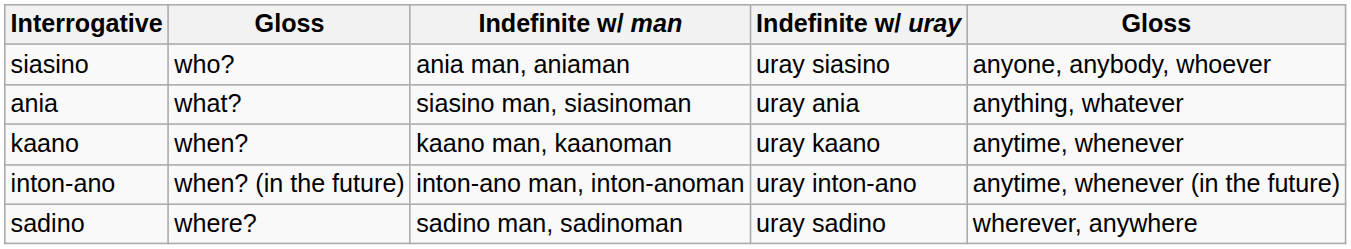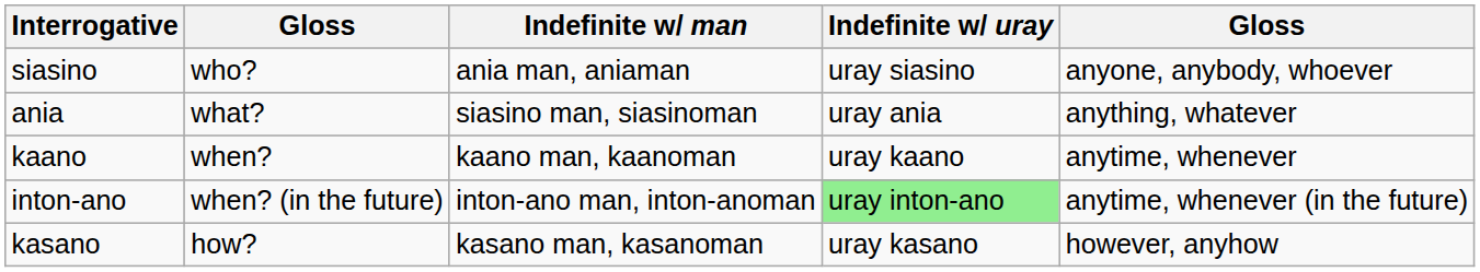inton-ano | Indefinite w/ uray: no background -> lightgreen background
+ row: kasano | how? | kasano man, kasanoman | uray kasano | however, anyhow
- row: sadino | where? | sadino man, sadinoman | uray sadino | wherever, anywhere
